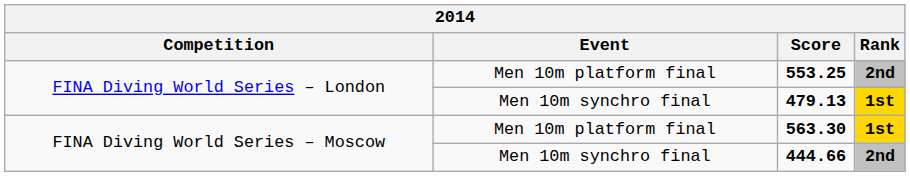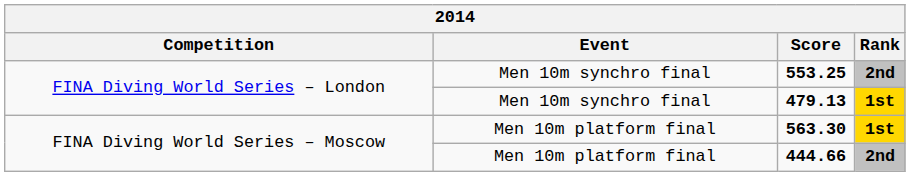553.25 | Event: Men 10m platform final -> Men 10m synchro final
444.66 | Event: Men 10m synchro final -> Men 10m platform final
